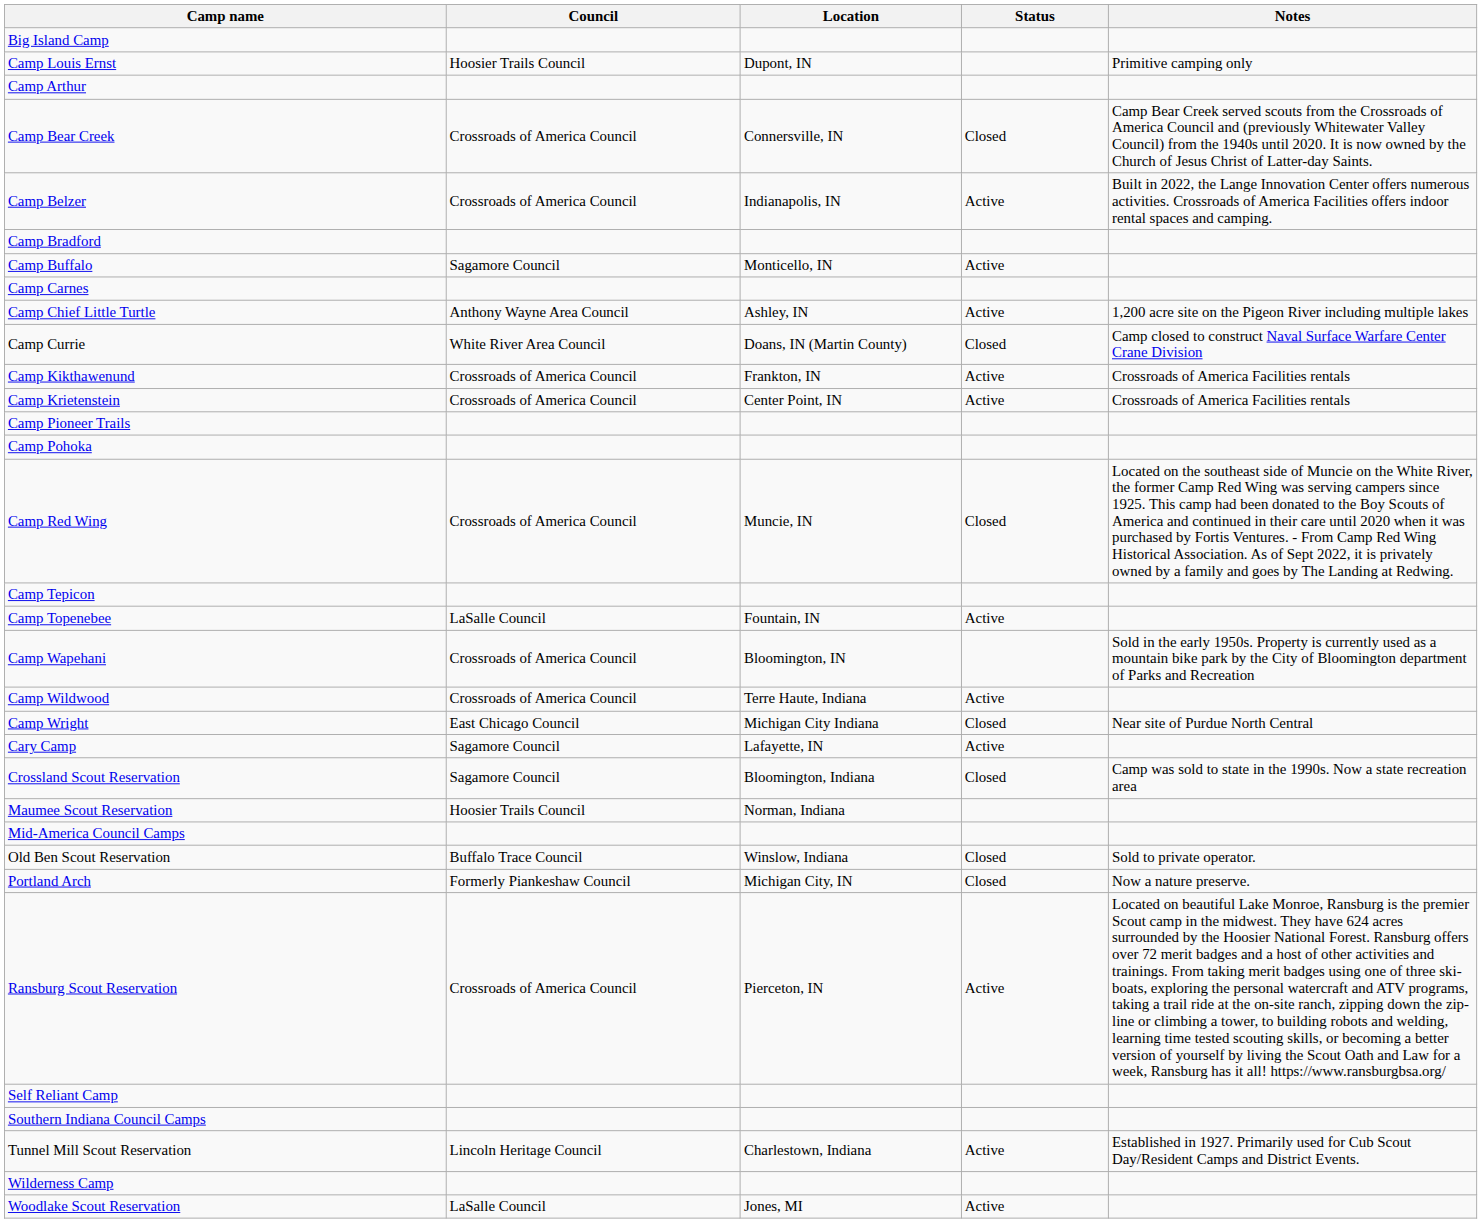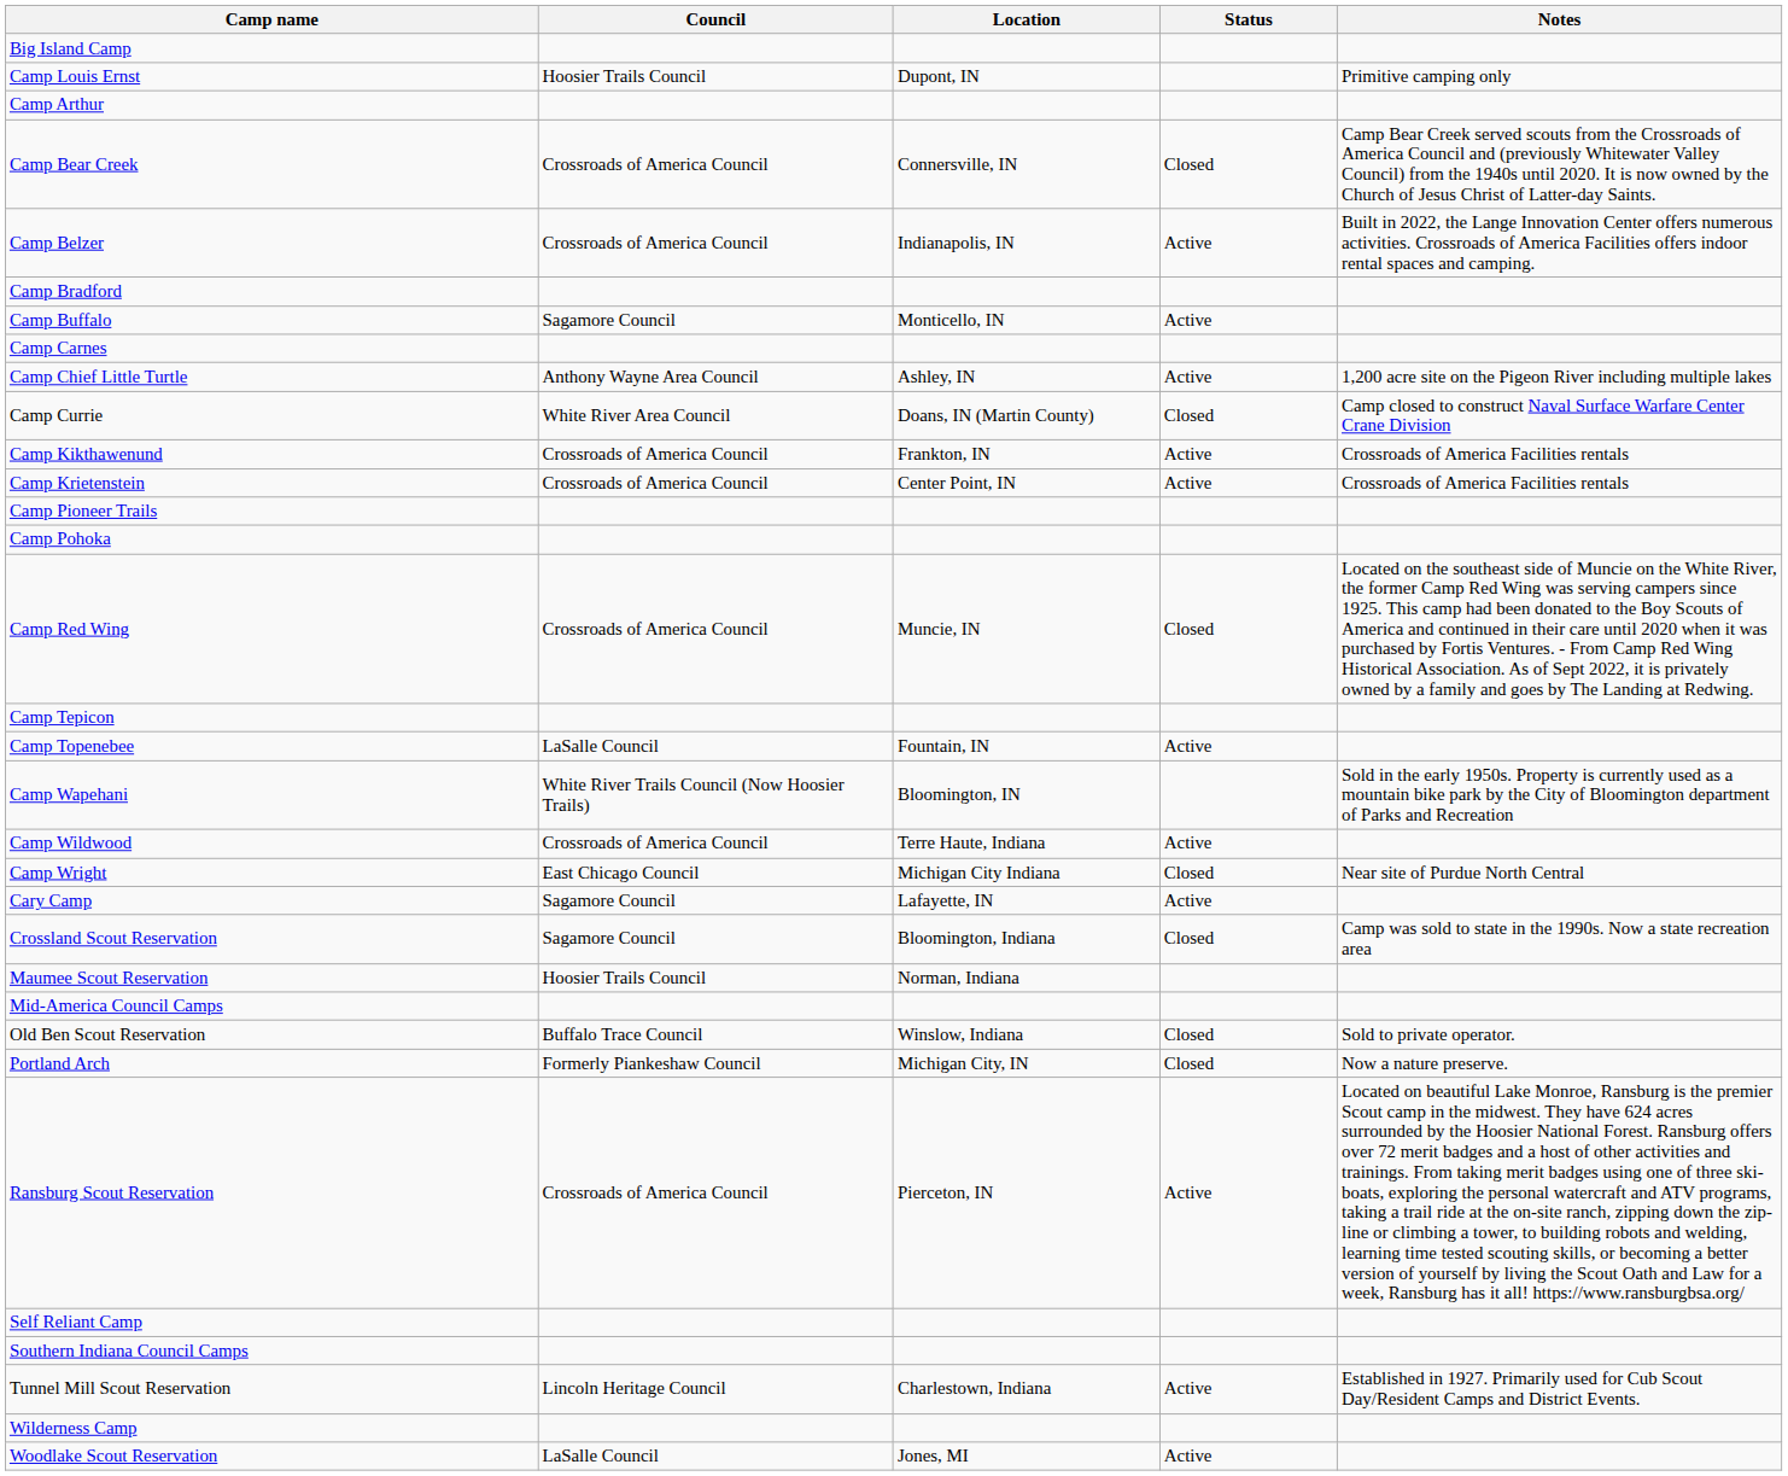Camp Wapehani | Council: Crossroads of America Council -> White River Trails Council (Now Hoosier Trails)
